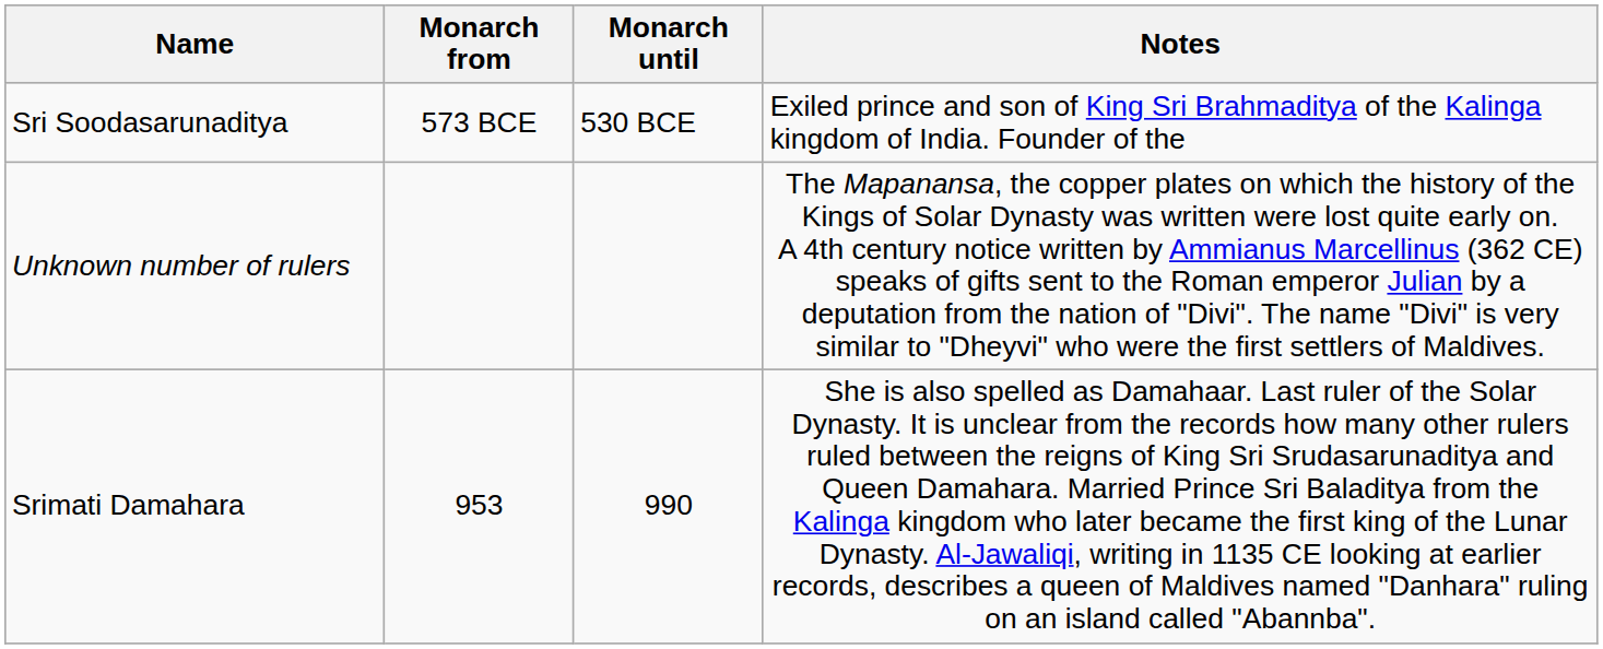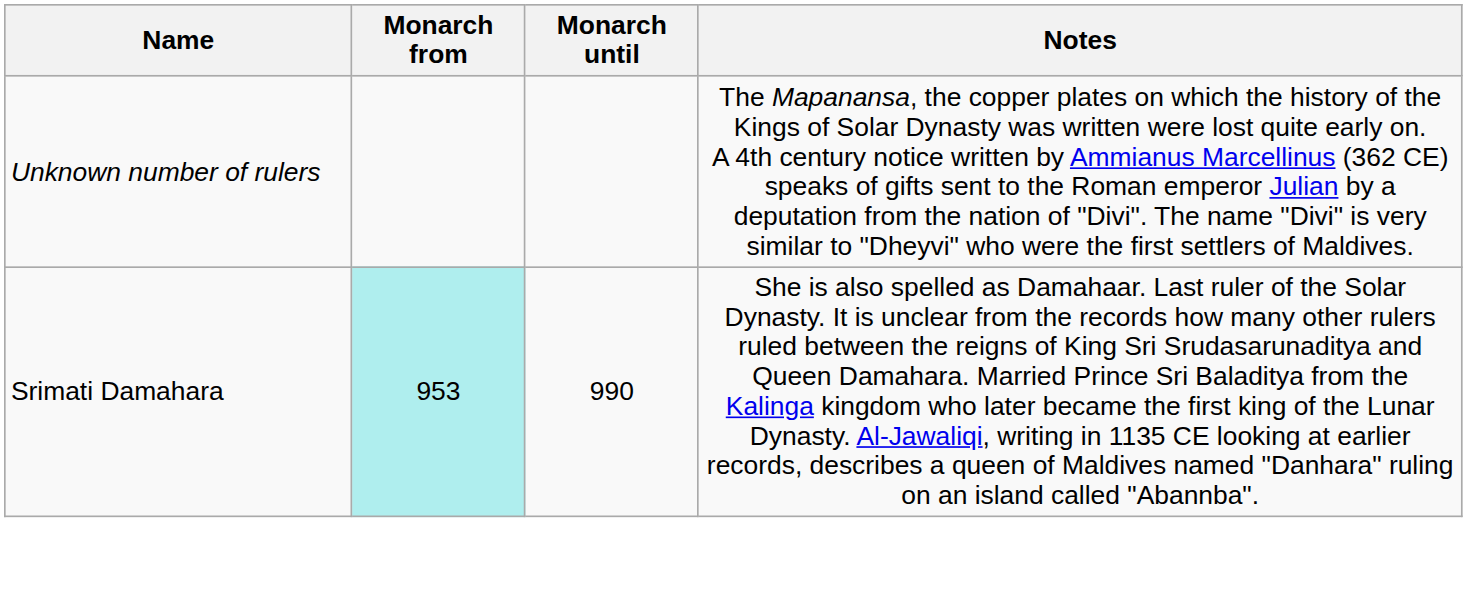- row: Sri Soodasarunaditya | 573 BCE | 530 BCE | Exiled prince and son of King Sri Brahmaditya of the Kalinga kingdom of India. Founder of the
Srimati Damahara | Monarch from: no background -> paleturquoise background
